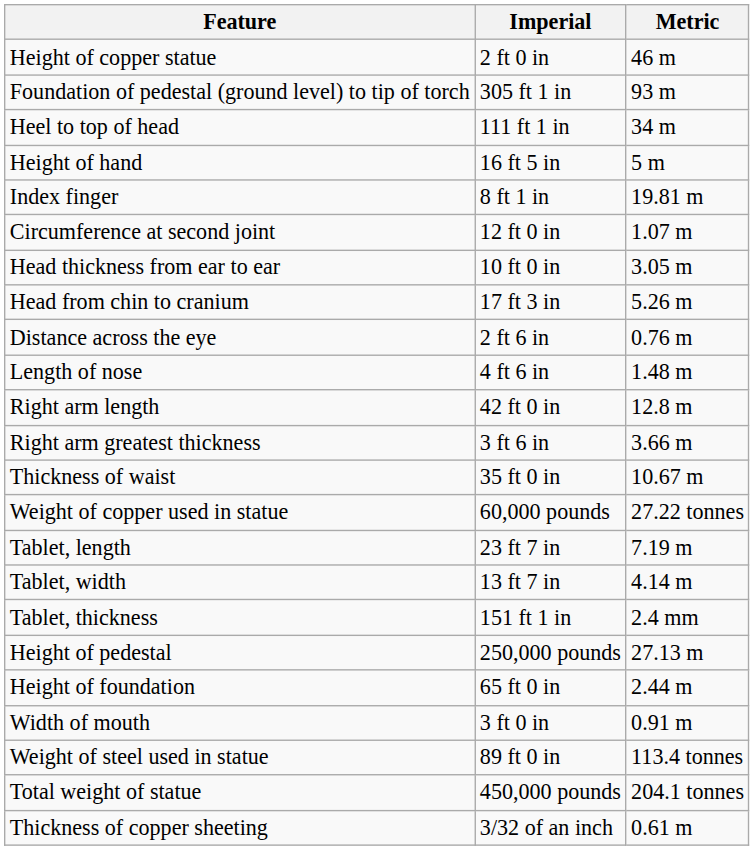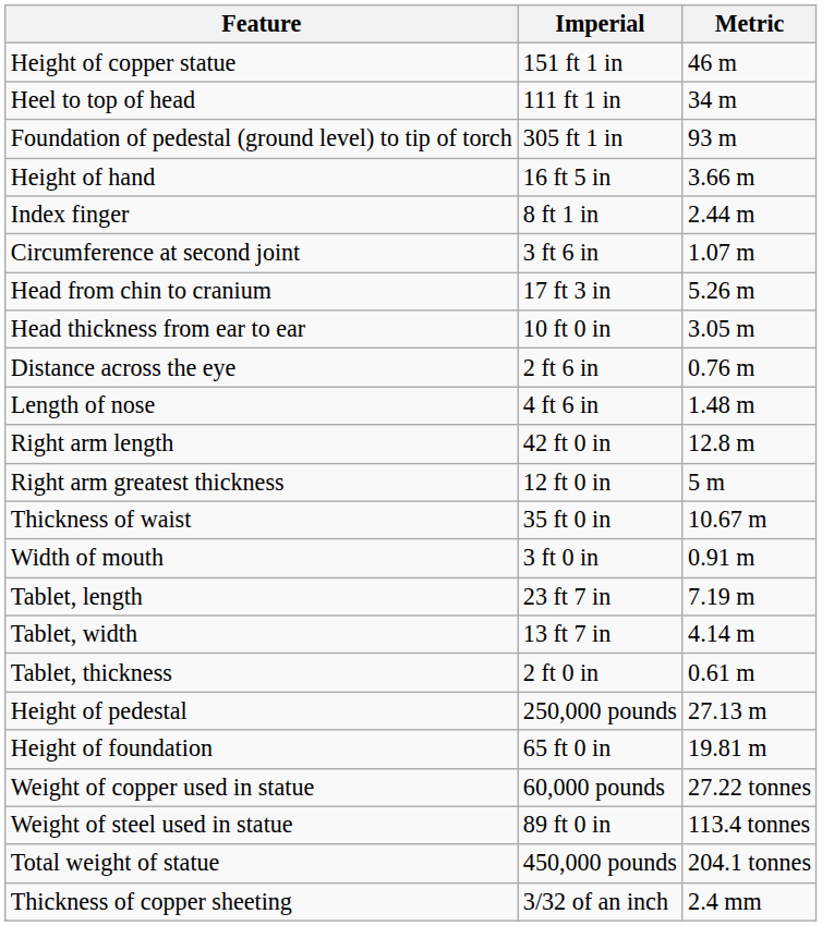Height of copper statue | Imperial: 2 ft 0 in -> 151 ft 1 in
rows swapped: Foundation of pedestal (ground level) to tip of torch <-> Heel to top of head
Height of hand | Metric: 5 m -> 3.66 m
Index finger | Metric: 19.81 m -> 2.44 m
Circumference at second joint | Imperial: 12 ft 0 in -> 3 ft 6 in
rows swapped: Head from chin to cranium <-> Head thickness from ear to ear
Right arm greatest thickness | Imperial: 3 ft 6 in -> 12 ft 0 in
Right arm greatest thickness | Metric: 3.66 m -> 5 m
rows swapped: Width of mouth <-> Weight of copper used in statue
Tablet, thickness | Imperial: 151 ft 1 in -> 2 ft 0 in
Tablet, thickness | Metric: 2.4 mm -> 0.61 m
Height of foundation | Metric: 2.44 m -> 19.81 m
Thickness of copper sheeting | Metric: 0.61 m -> 2.4 mm
